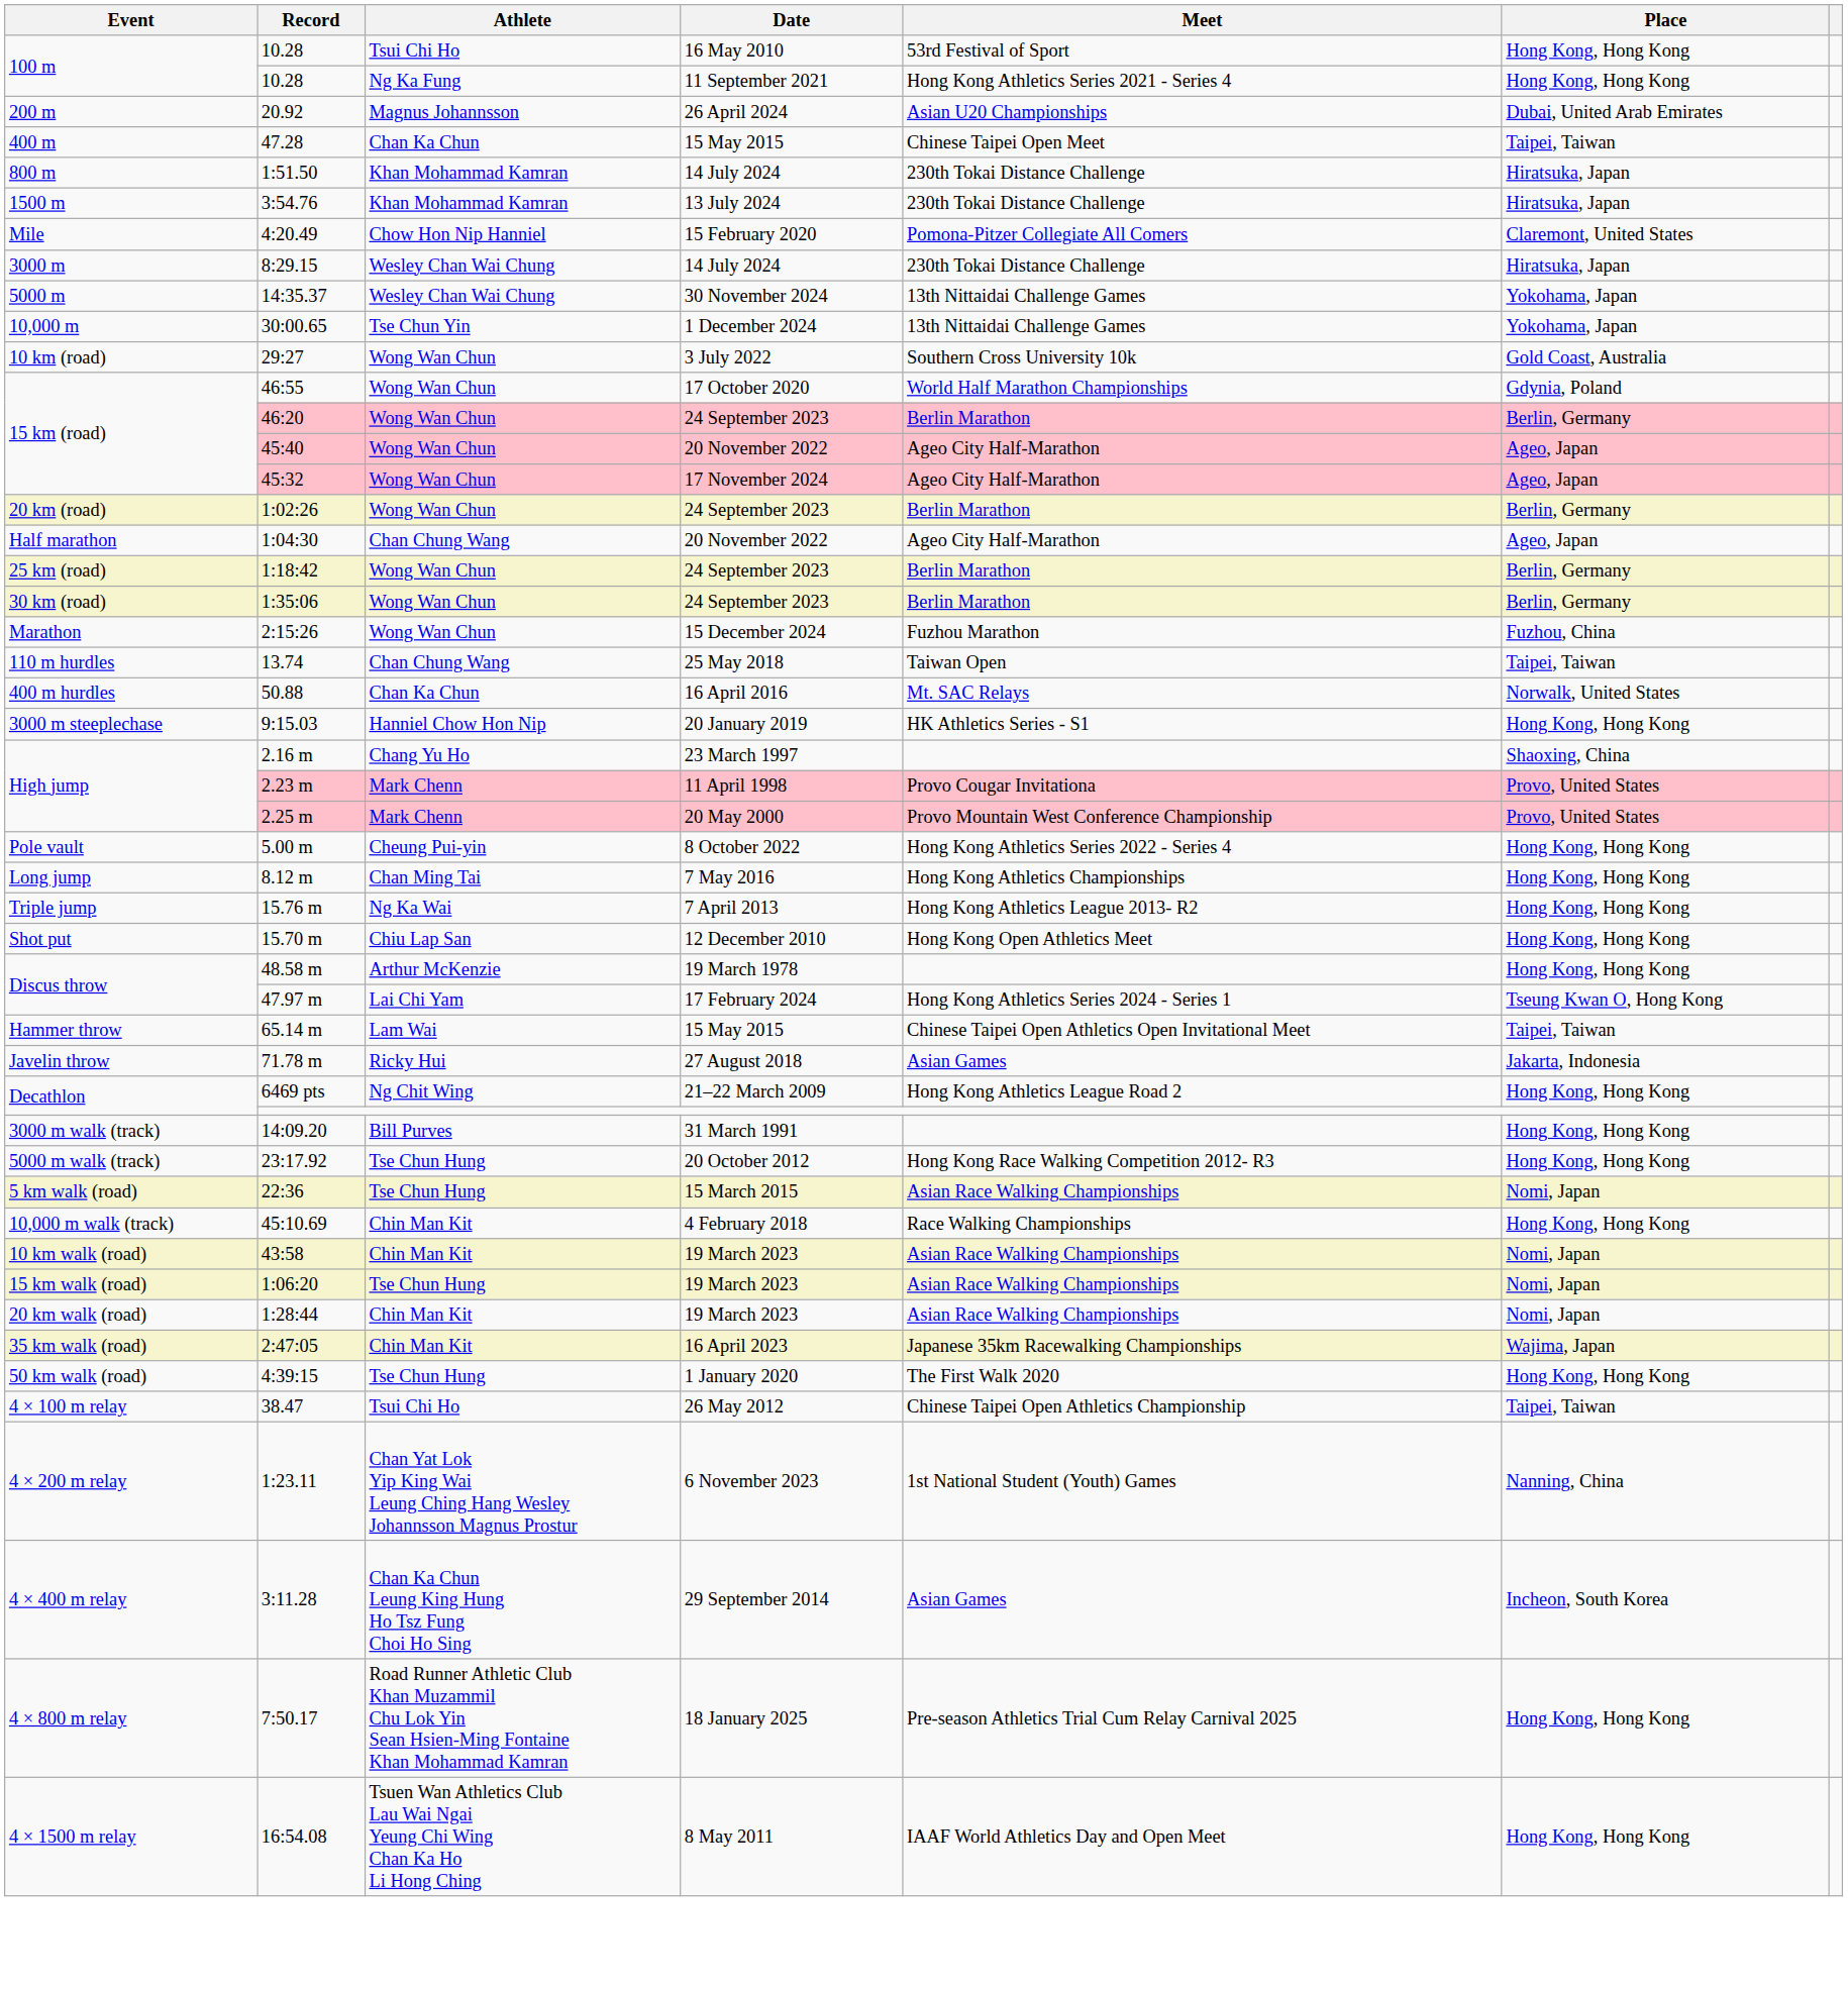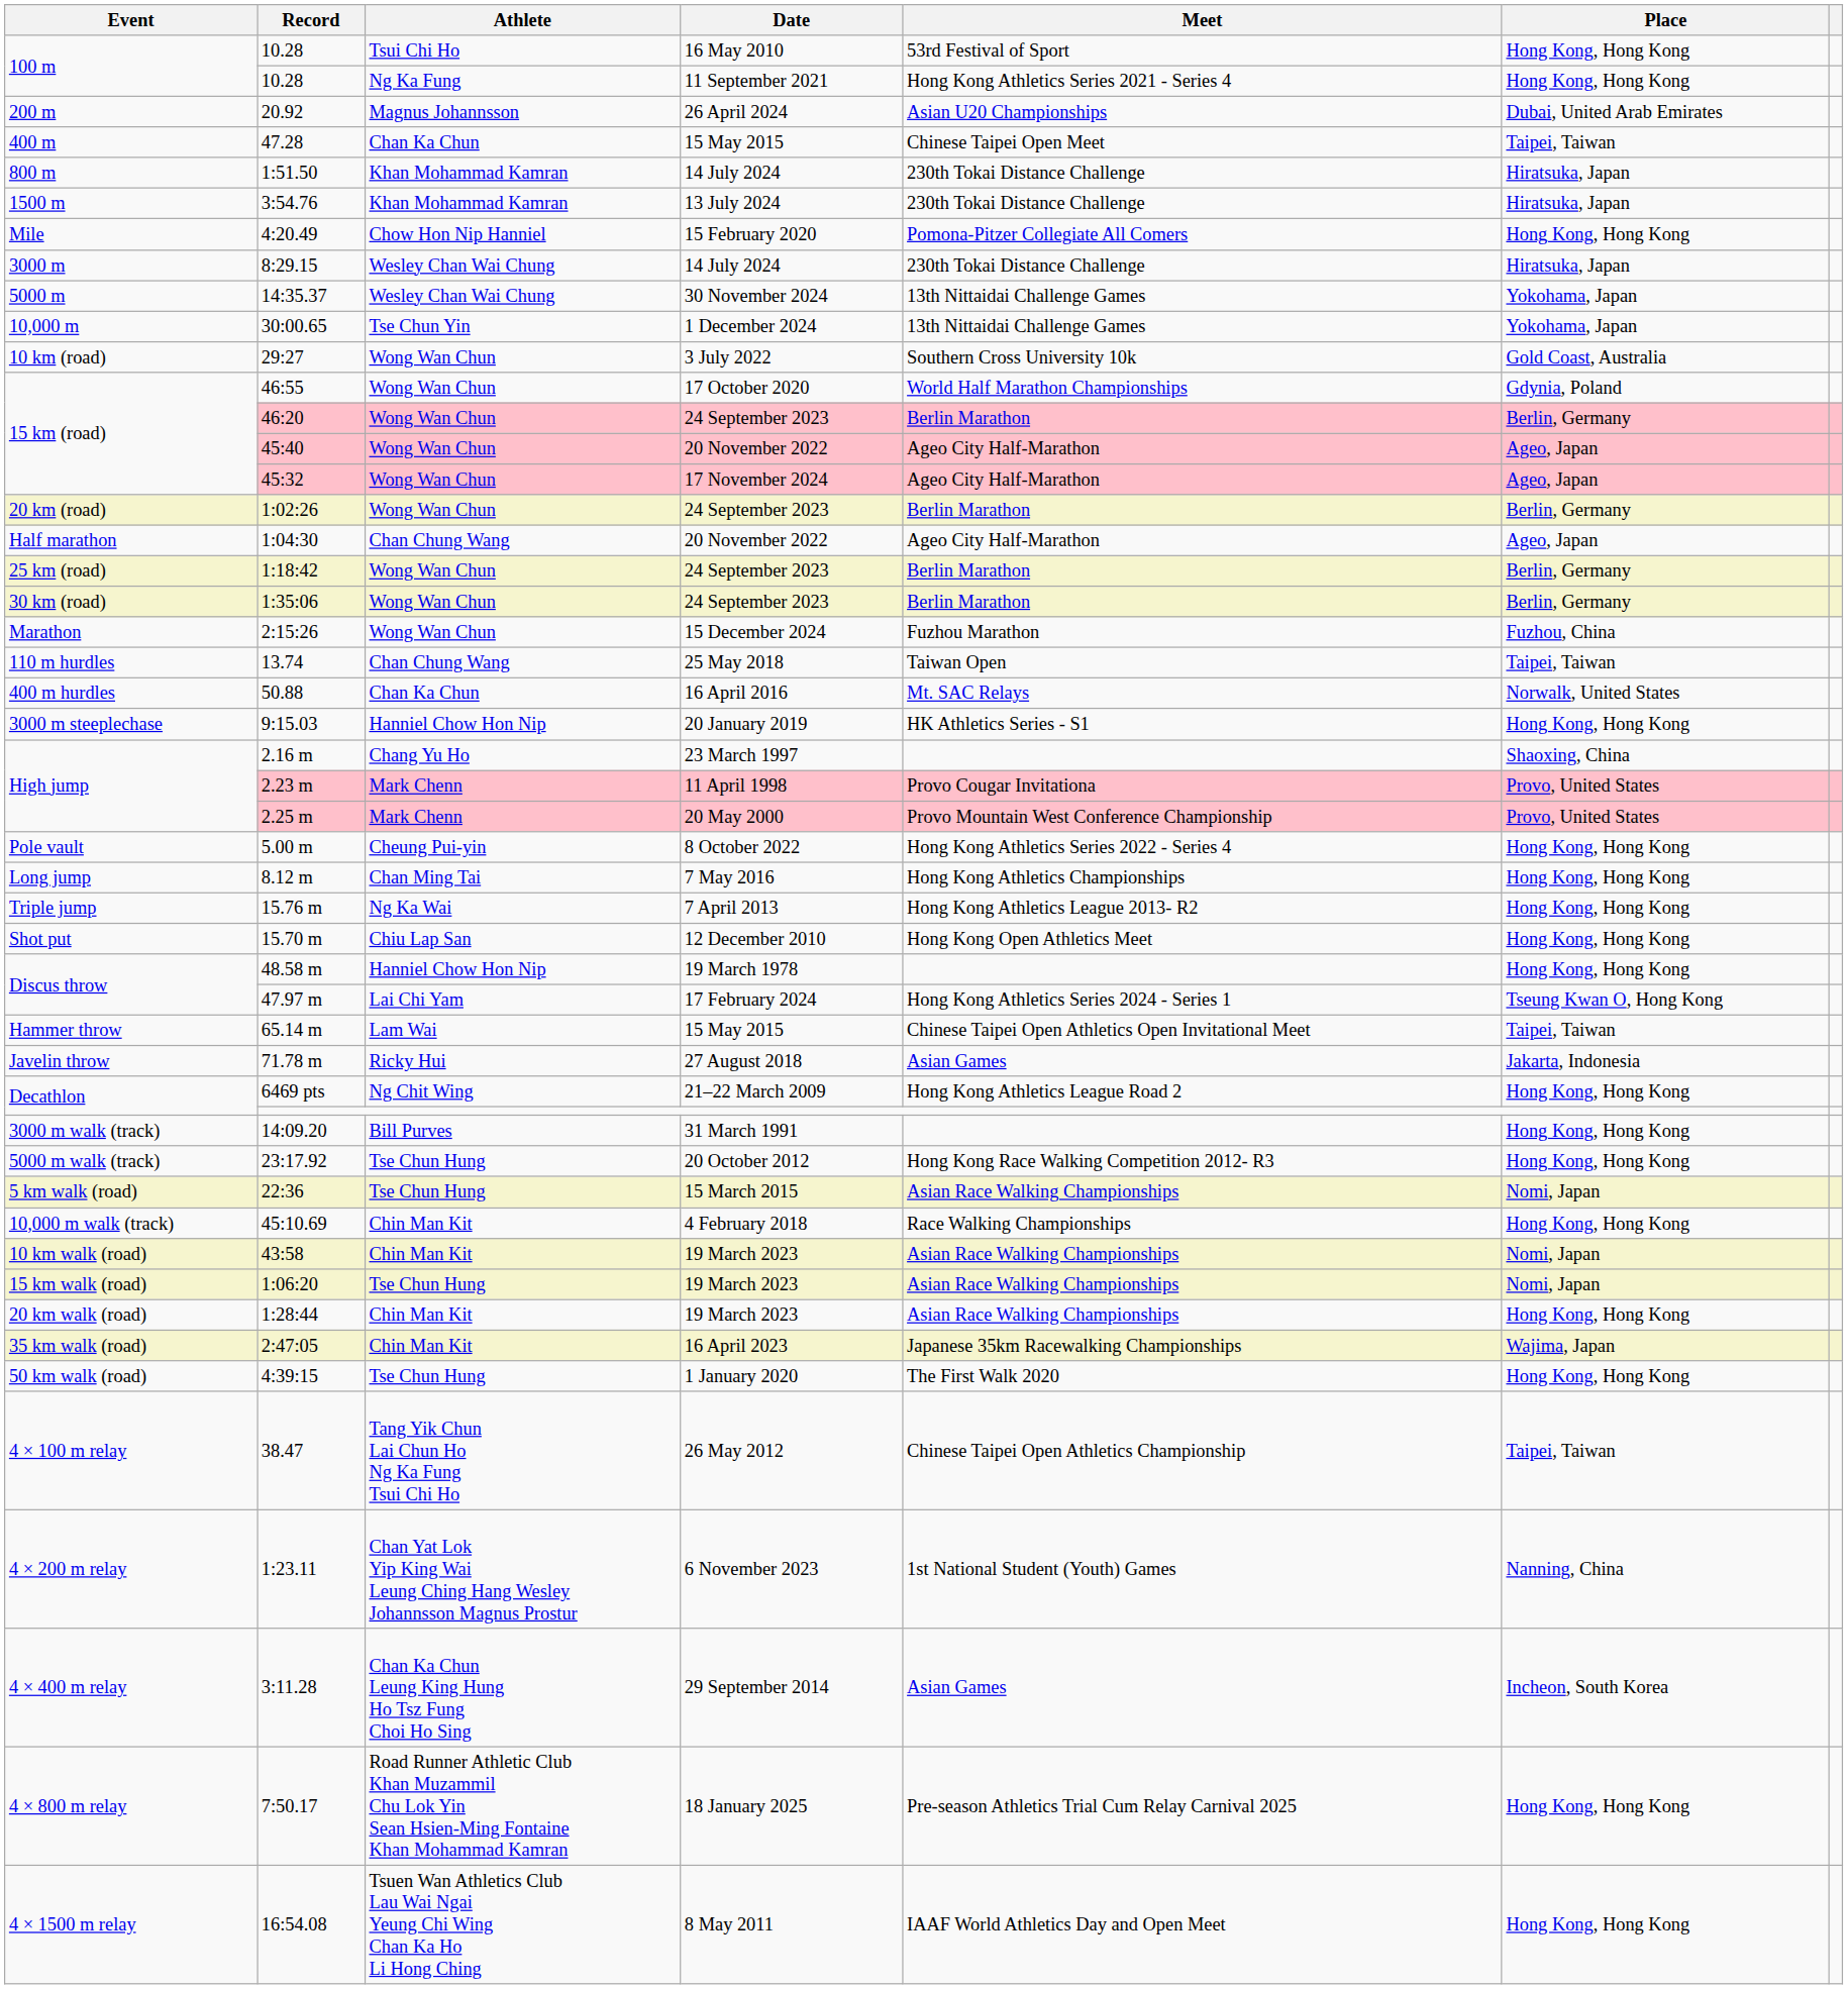4:20.49 | Place: Claremont, United States -> Hong Kong, Hong Kong
48.58 m | Athlete: Arthur McKenzie -> Hanniel Chow Hon Nip
1:28:44 | Place: Nomi, Japan -> Hong Kong, Hong Kong
38.47 | Athlete: Tsui Chi Ho -> Tang Yik Chun Lai Chun Ho Ng Ka Fung Tsui Chi Ho
